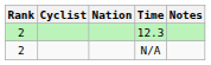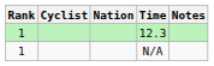12.3 | Rank: 2 -> 1
N/A | Rank: 2 -> 1
